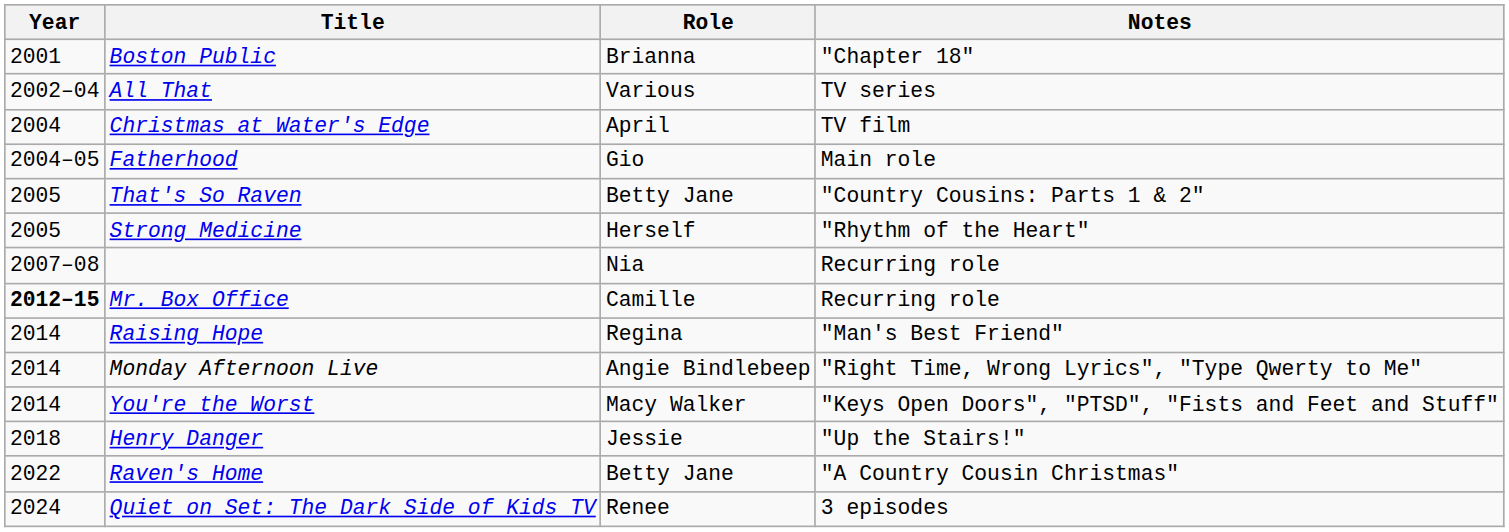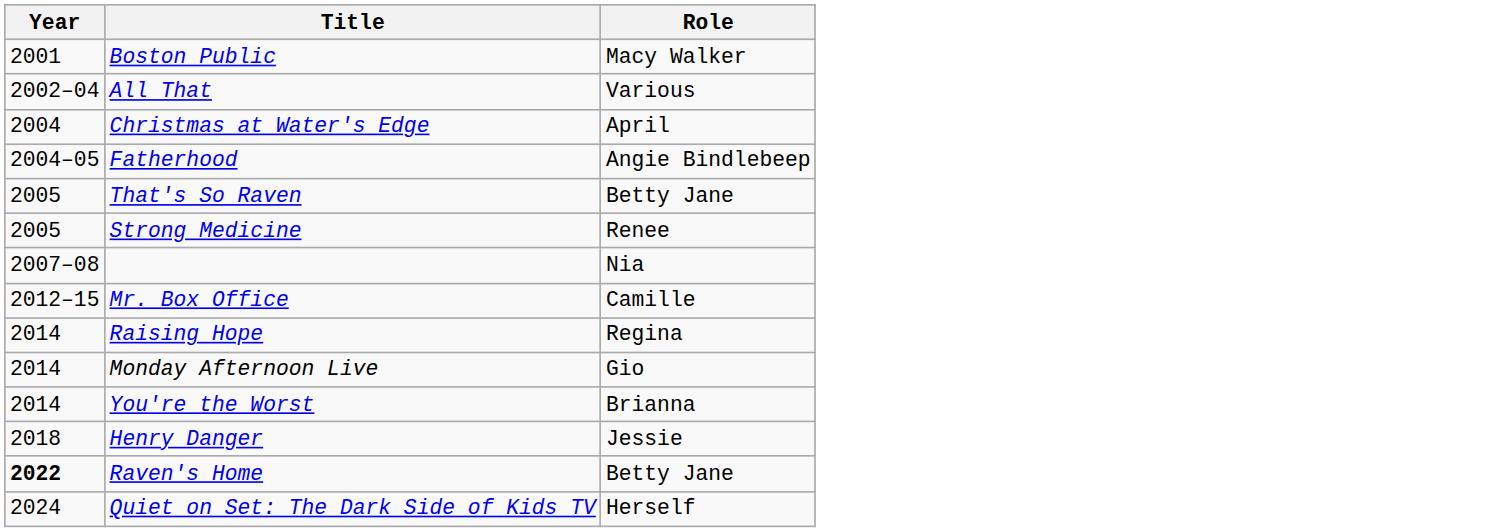- column: Notes | "Chapter 18" | TV series | TV film | Main role | "Country Cousins: Parts 1 & 2" | "Rhythm of the Heart" | Recurring role | Recurring role | "Man's Best Friend" | "Right Time, Wrong Lyrics", "Type Qwerty to Me" | "Keys Open Doors", "PTSD", "Fists and Feet and Stuff" | "Up the Stairs!" | "A Country Cousin Christmas" | 3 episodes
Boston Public | Role: Brianna -> Macy Walker
Fatherhood | Role: Gio -> Angie Bindlebeep
Strong Medicine | Role: Herself -> Renee
Mr. Box Office | Year: bold -> normal
Monday Afternoon Live | Role: Angie Bindlebeep -> Gio
You're the Worst | Role: Macy Walker -> Brianna
Raven's Home | Year: normal -> bold
Quiet on Set: The Dark Side of Kids TV | Role: Renee -> Herself
